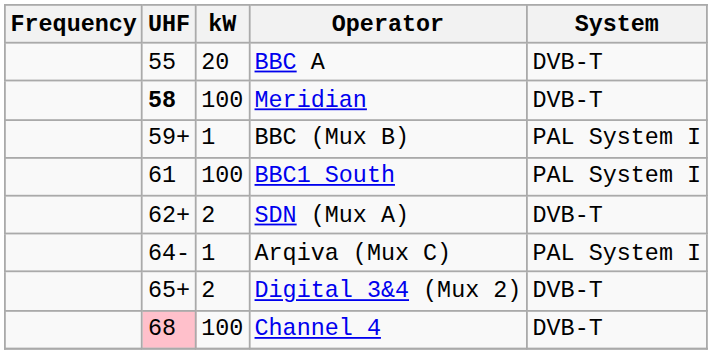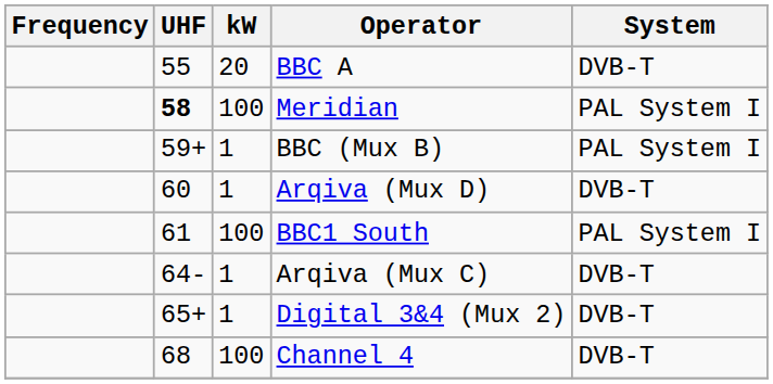Meridian | System: DVB-T -> PAL System I
+ row: 60 | 1 | Arqiva (Mux D) | DVB-T
- row: 62+ | 2 | SDN (Mux A) | DVB-T
Arqiva (Mux C) | System: PAL System I -> DVB-T
Digital 3&4 (Mux 2) | kW: 2 -> 1
Channel 4 | UHF: pink background -> no background
